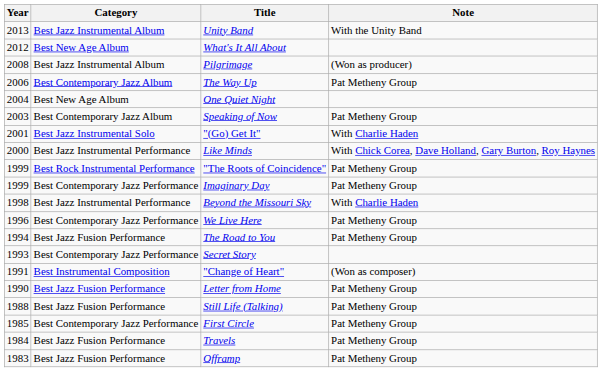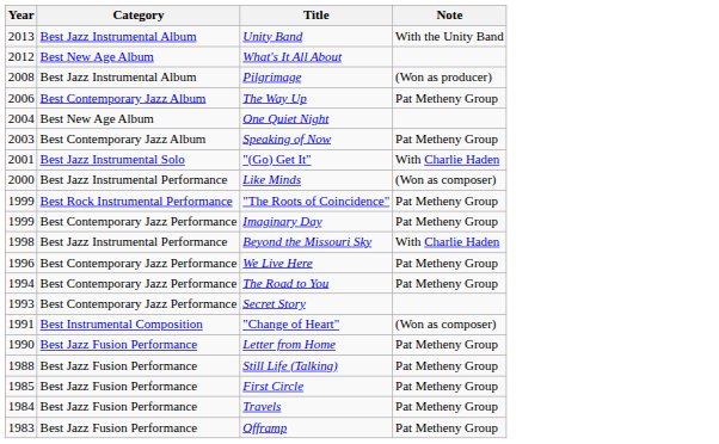Like Minds | Note: With Chick Corea, Dave Holland, Gary Burton, Roy Haynes -> (Won as composer)
The Road to You | Category: Best Jazz Fusion Performance -> Best Contemporary Jazz Performance
First Circle | Category: Best Contemporary Jazz Performance -> Best Jazz Fusion Performance
